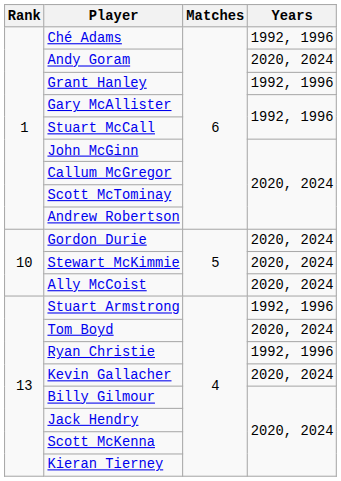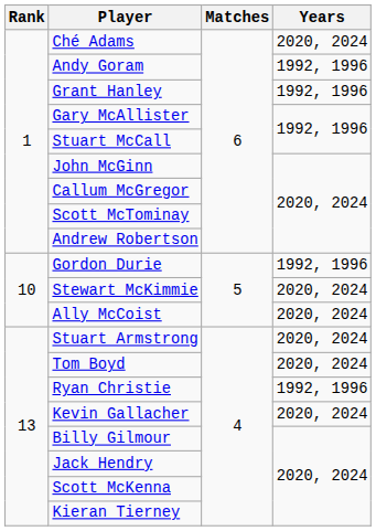Ché Adams | Years: 1992, 1996 -> 2020, 2024
Andy Goram | Years: 2020, 2024 -> 1992, 1996
Gordon Durie | Years: 2020, 2024 -> 1992, 1996
Stuart Armstrong | Years: 1992, 1996 -> 2020, 2024
